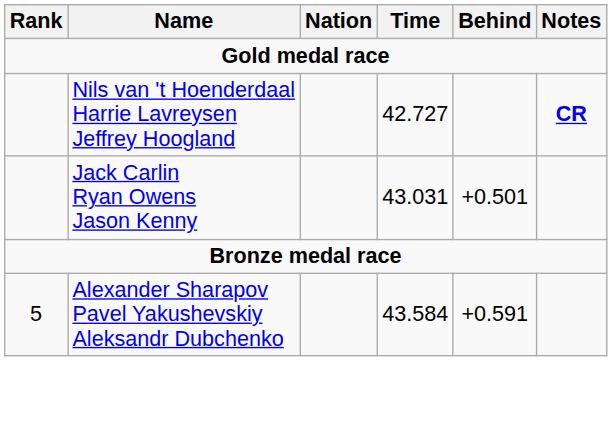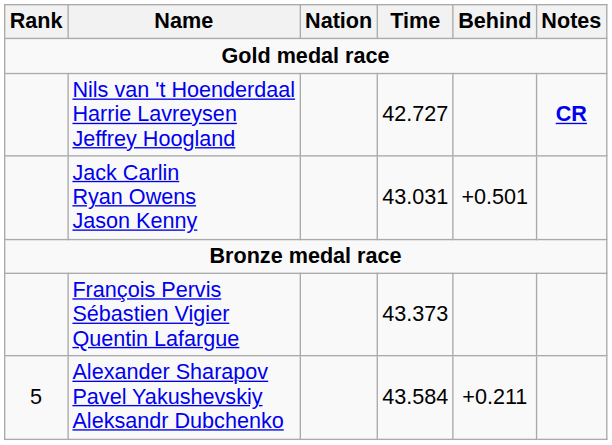+ row: François Pervis Sébastien Vigier Quentin Lafargue | 43.373
Alexander Sharapov Pavel Yakushevskiy Aleksandr Dubchenko | Behind: +0.591 -> +0.211
